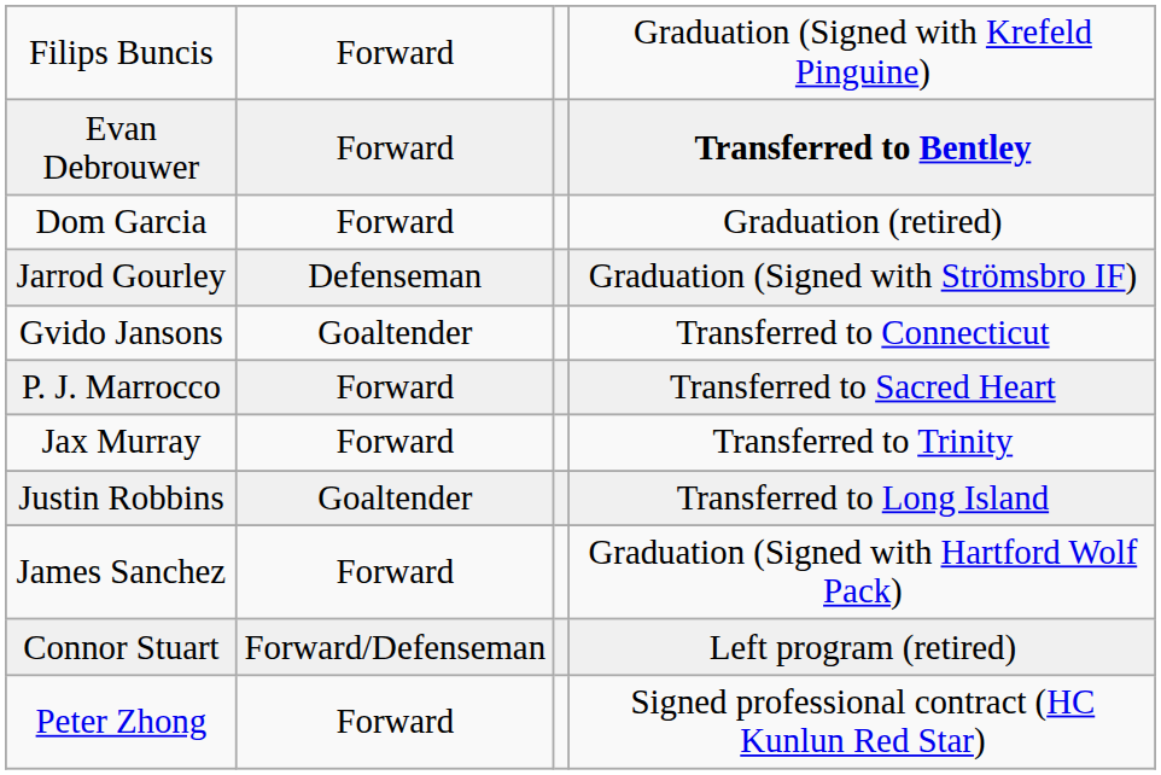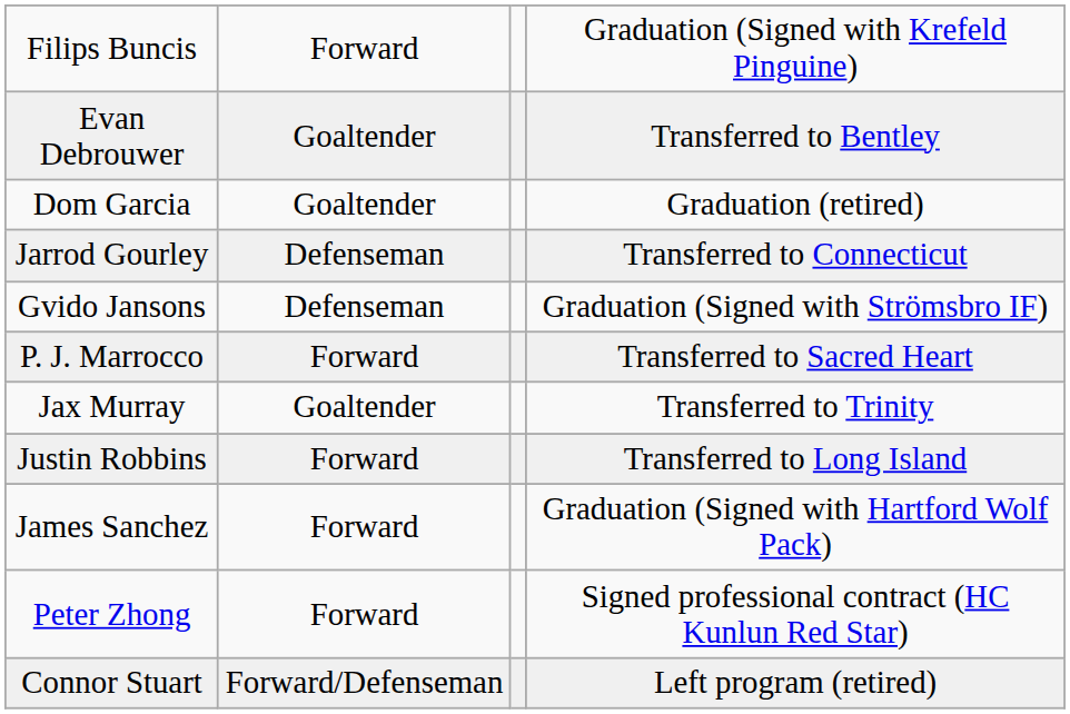Evan Debrouwer | column 2: Forward -> Goaltender
Evan Debrouwer | column 4: bold -> normal
Dom Garcia | column 2: Forward -> Goaltender
Jarrod Gourley | column 4: Graduation (Signed with Strömsbro IF) -> Transferred to Connecticut
Gvido Jansons | column 2: Goaltender -> Defenseman
Gvido Jansons | column 4: Transferred to Connecticut -> Graduation (Signed with Strömsbro IF)
Jax Murray | column 2: Forward -> Goaltender
Justin Robbins | column 2: Goaltender -> Forward
rows swapped: Connor Stuart <-> Peter Zhong
